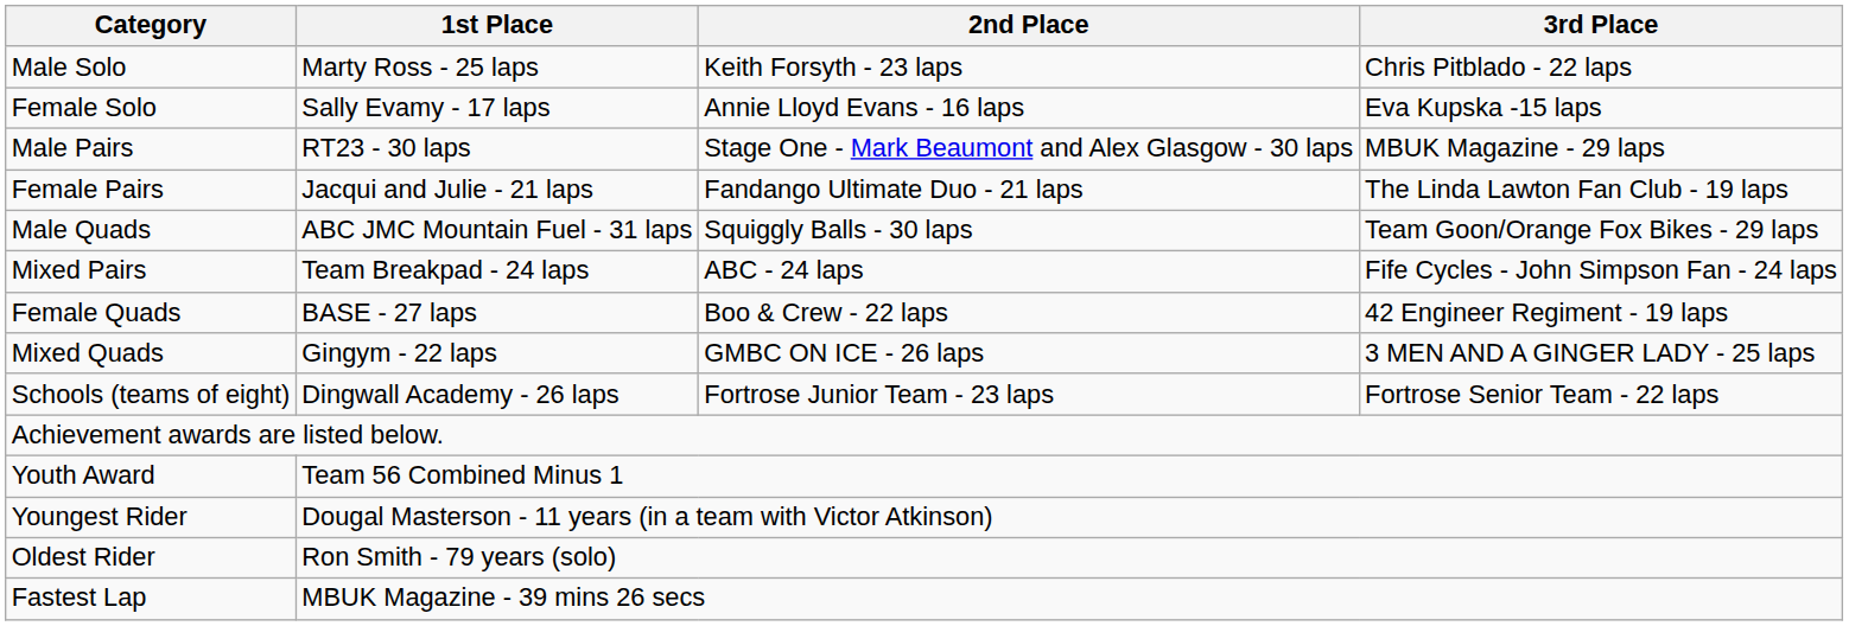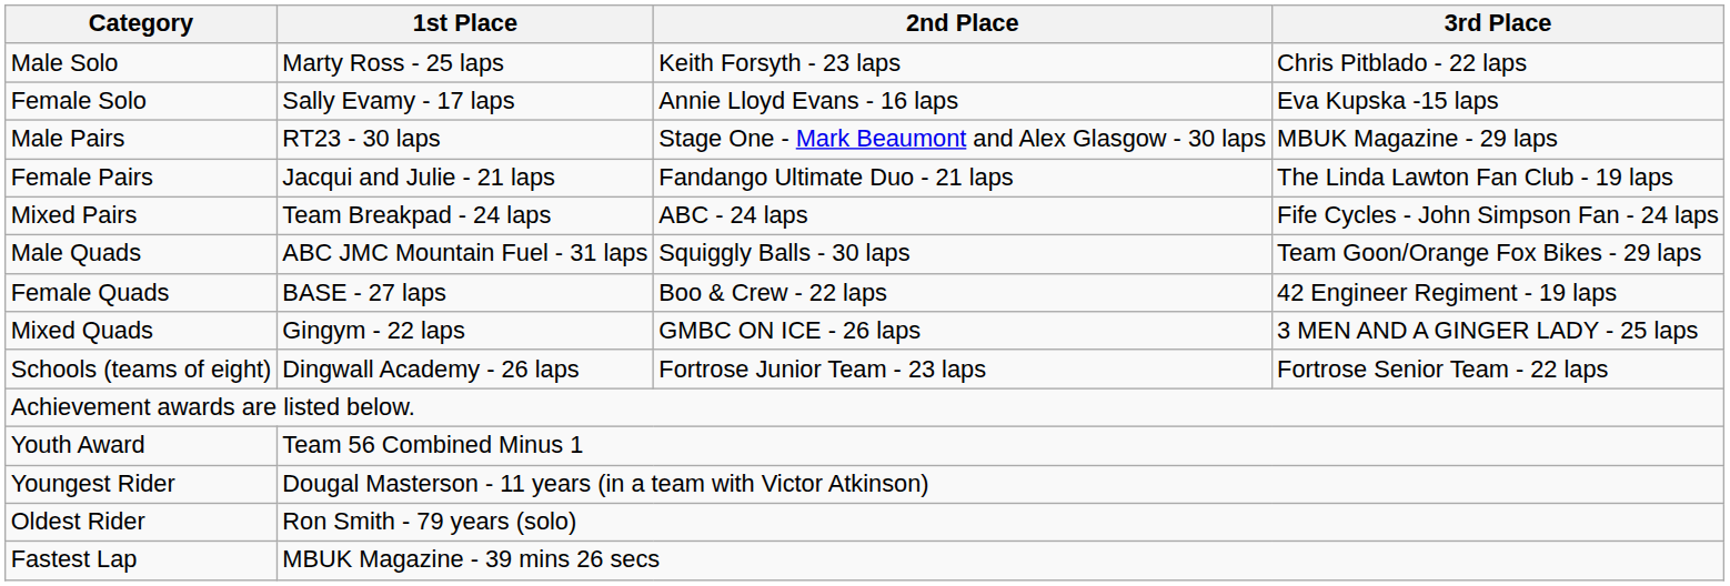rows swapped: Mixed Pairs <-> Male Quads
